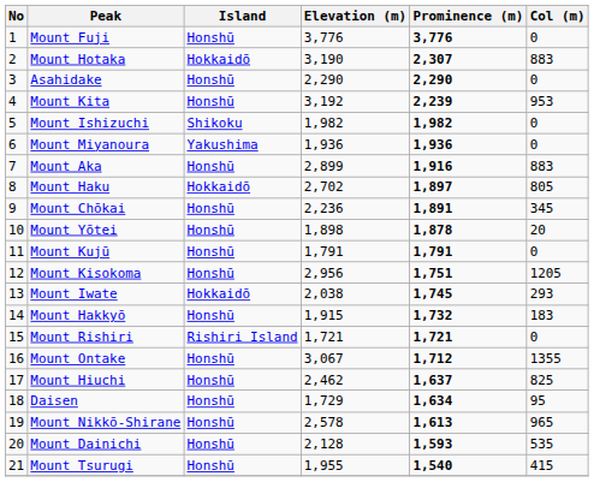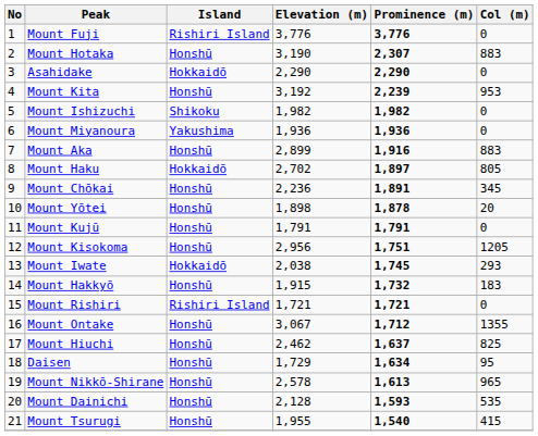Mount Fuji | Island: Honshū -> Rishiri Island
Mount Hotaka | Island: Hokkaidō -> Honshū
Asahidake | Island: Honshū -> Hokkaidō
